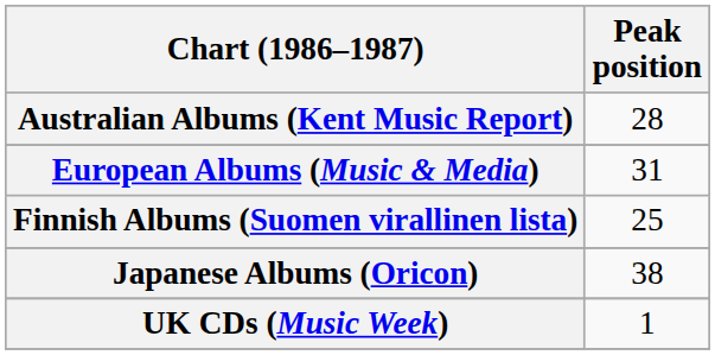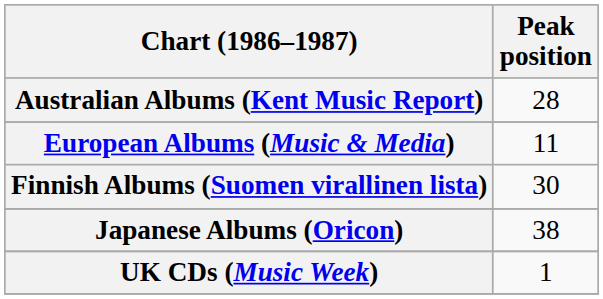European Albums (Music & Media) | Peak position: 31 -> 11
Finnish Albums (Suomen virallinen lista) | Peak position: 25 -> 30
